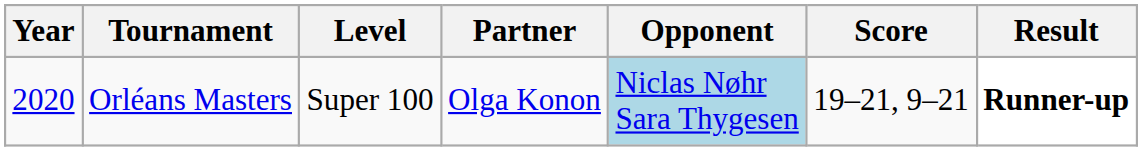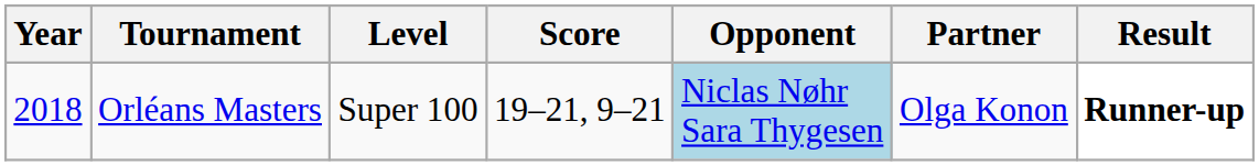columns swapped: Partner <-> Score
Orléans Masters | Year: 2020 -> 2018
